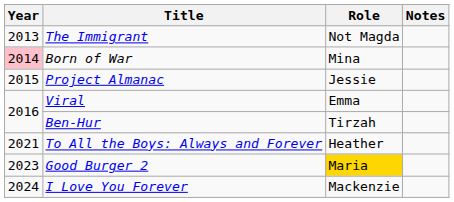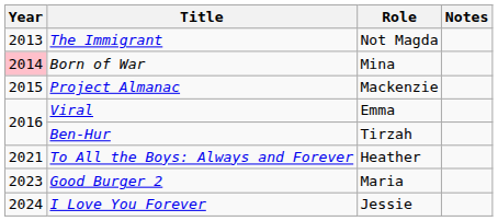Project Almanac | Role: Jessie -> Mackenzie
Good Burger 2 | Role: gold background -> no background
I Love You Forever | Role: Mackenzie -> Jessie
